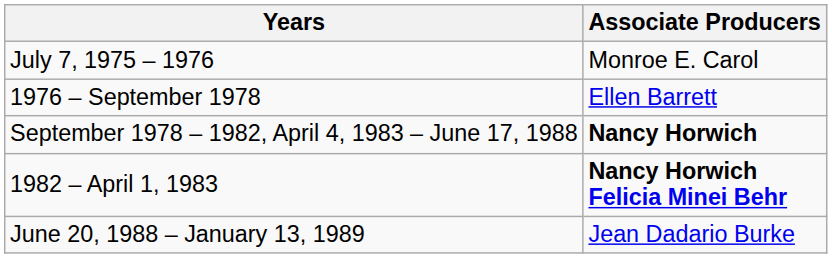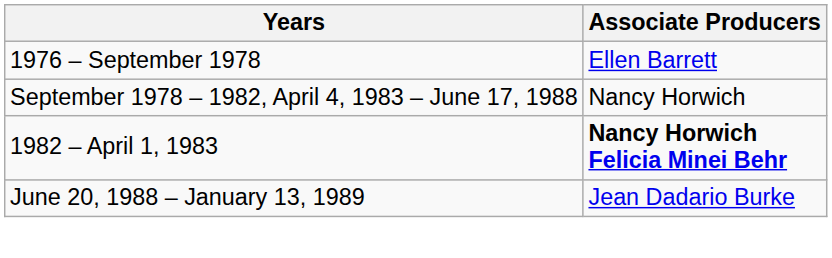- row: July 7, 1975 – 1976 | Monroe E. Carol
September 1978 – 1982, April 4, 1983 – June 17, 1988 | Associate Producers: bold -> normal
